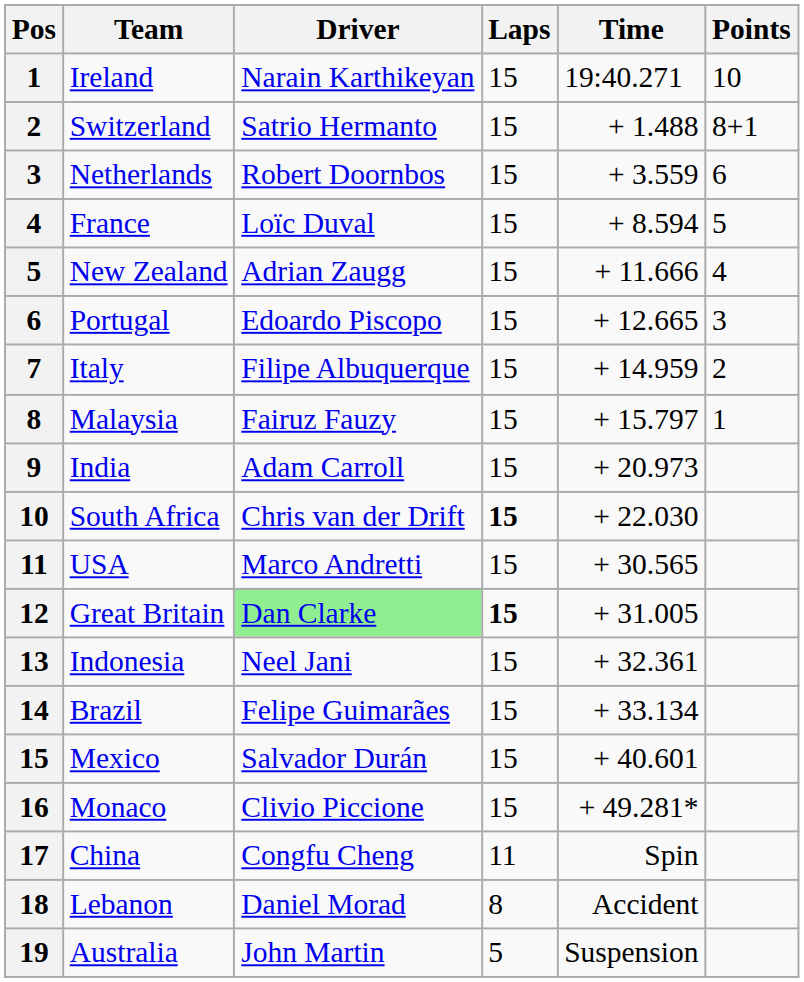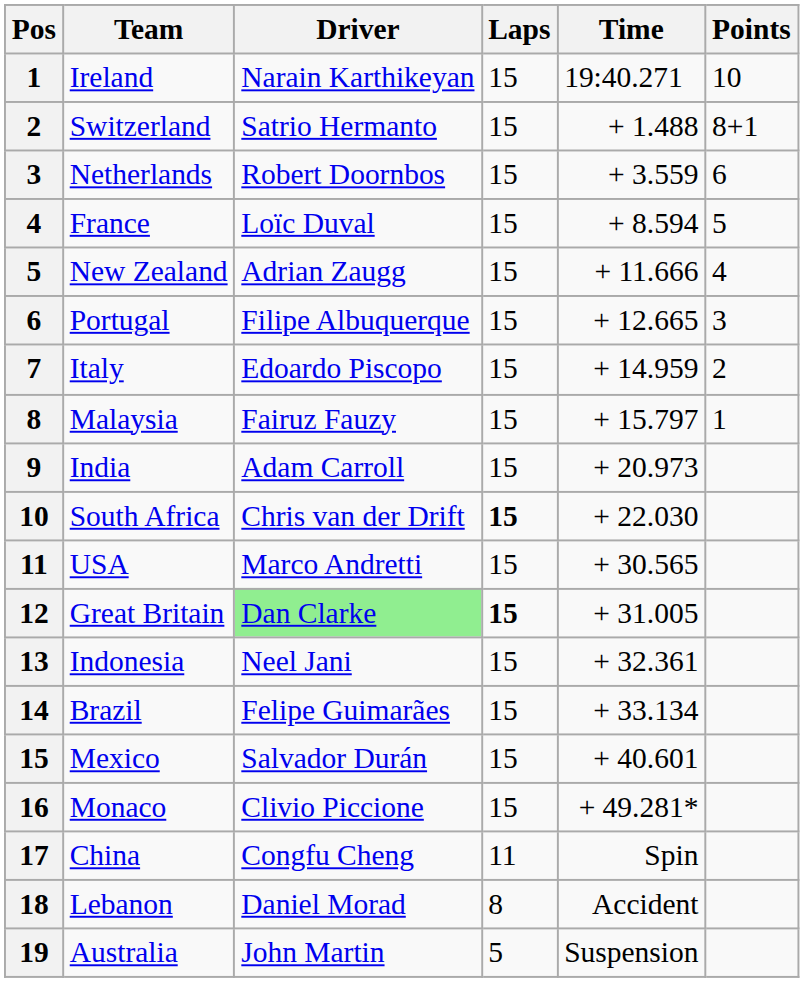Portugal | Driver: Edoardo Piscopo -> Filipe Albuquerque
Italy | Driver: Filipe Albuquerque -> Edoardo Piscopo
